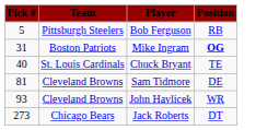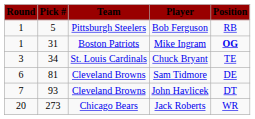+ column: Round | 1 | 1 | 3 | 6 | 7 | 20
Chuck Bryant | Pick #: 40 -> 34
John Havlicek | Position: WR -> DT
Jack Roberts | Position: DT -> WR
